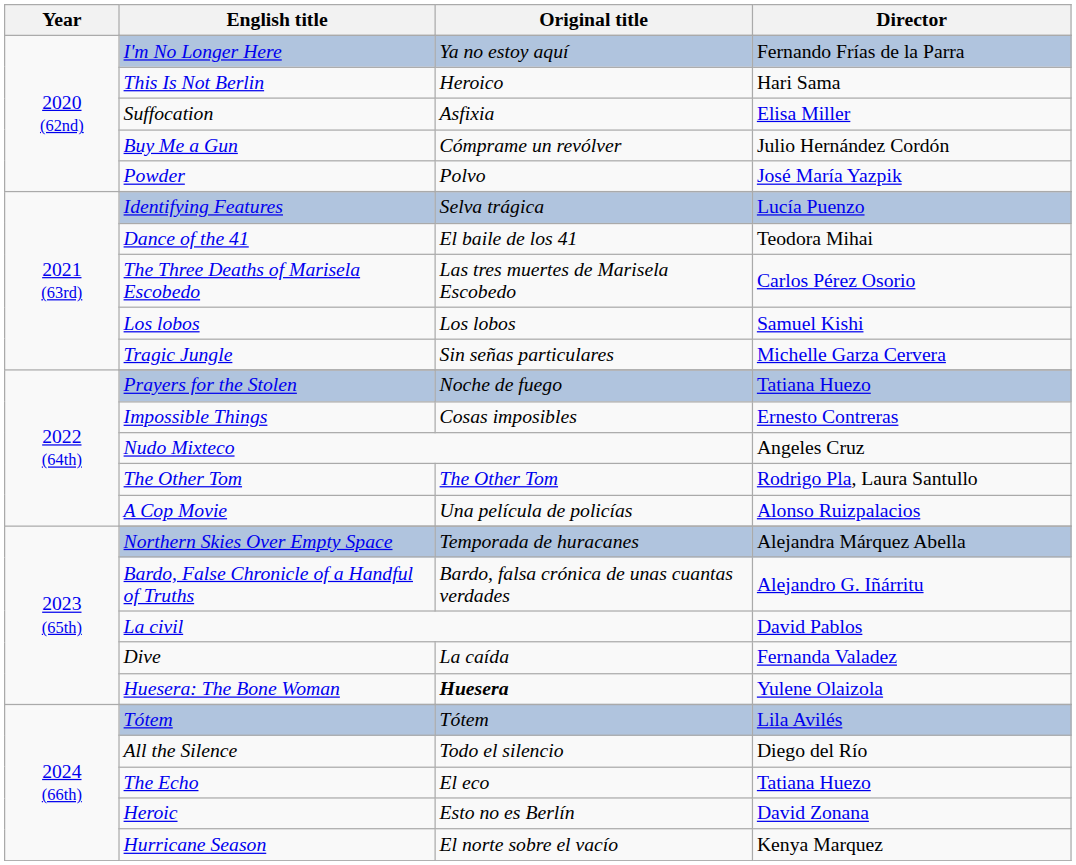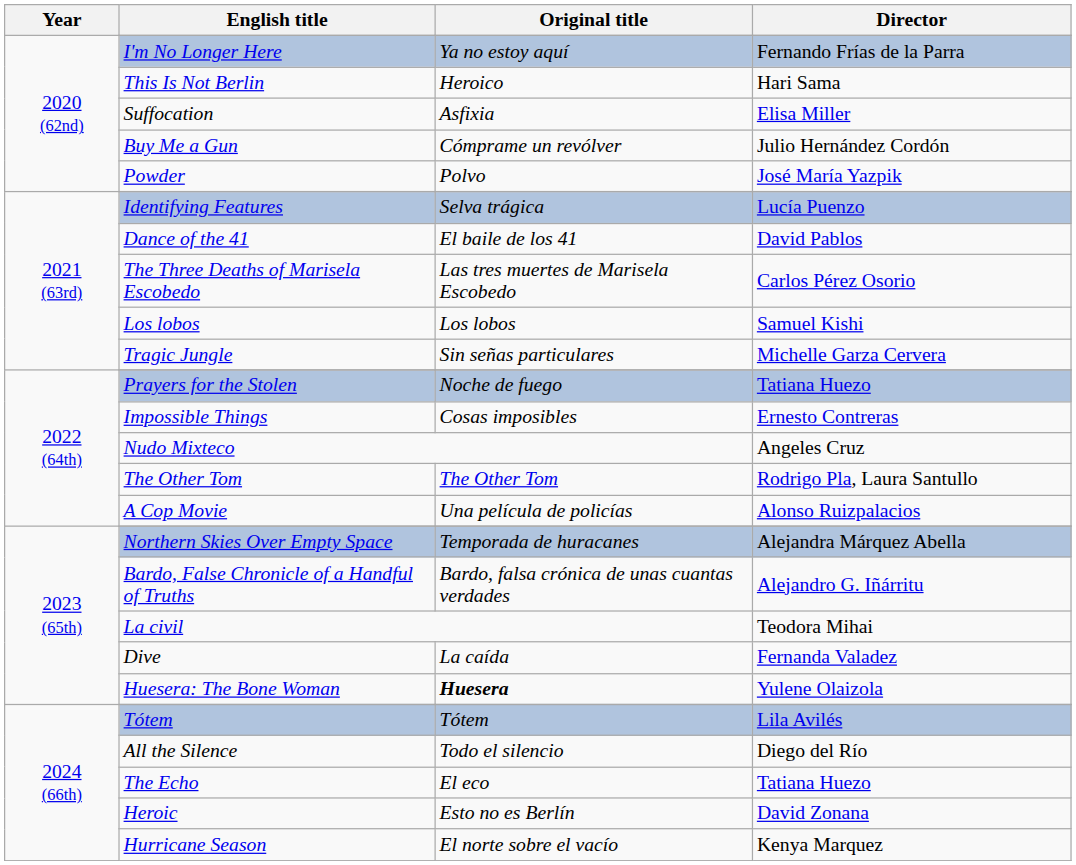Dance of the 41 | Director: Teodora Mihai -> David Pablos
La civil | Director: David Pablos -> Teodora Mihai
